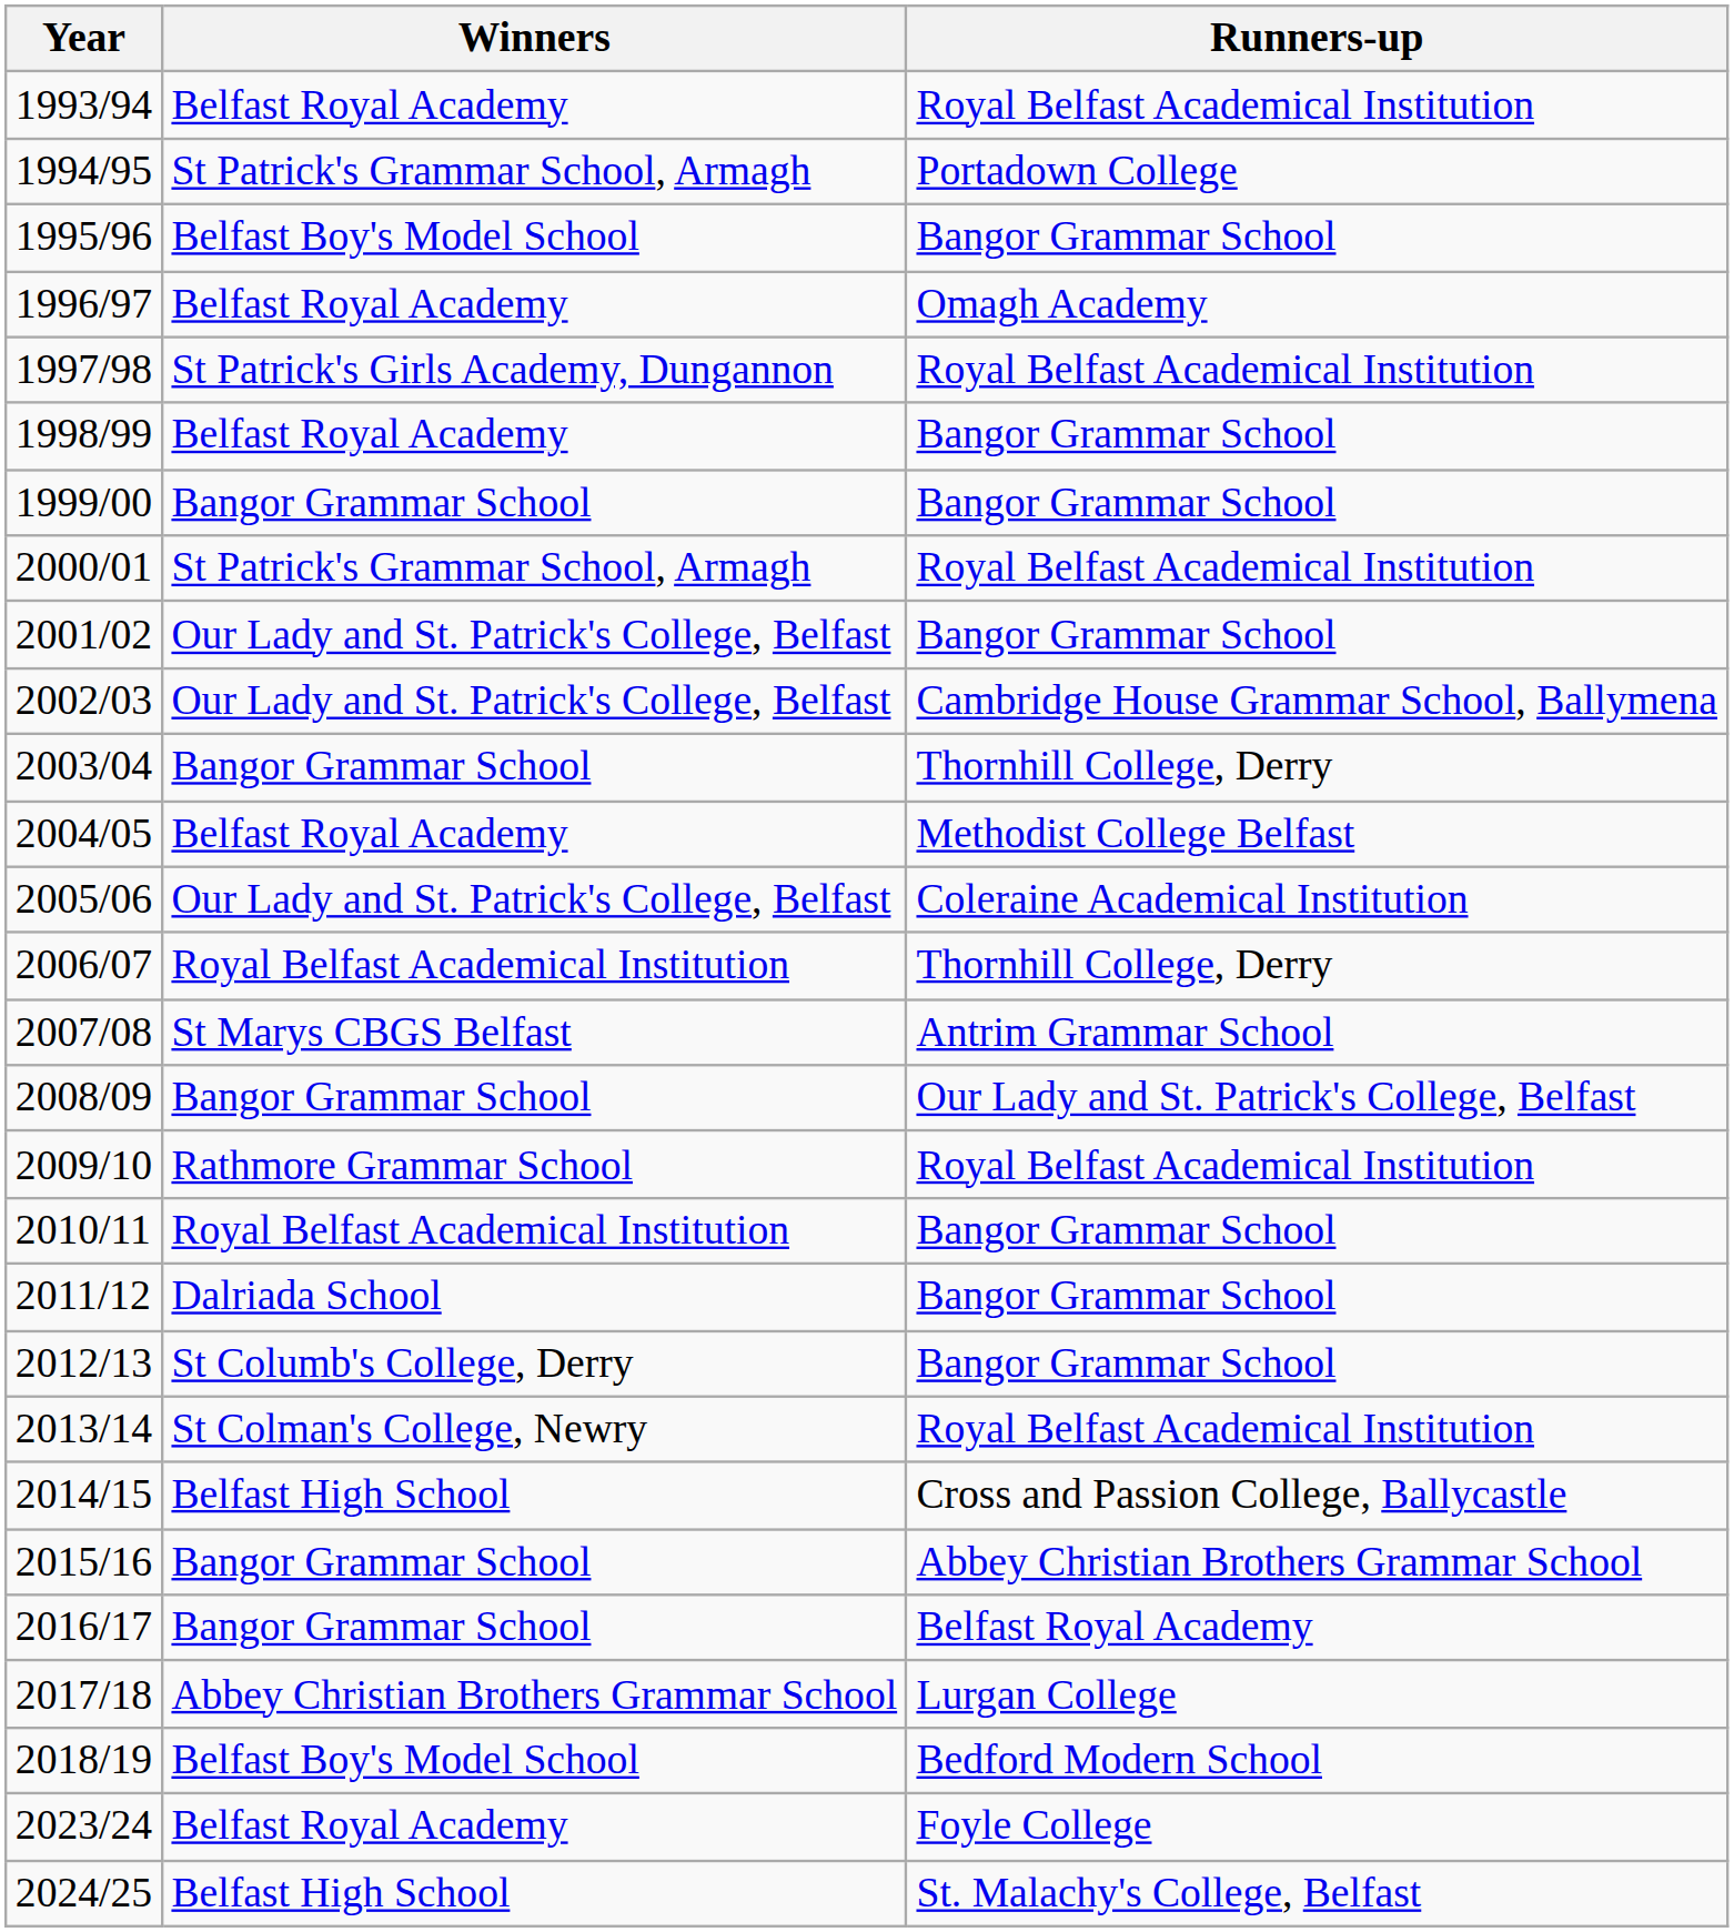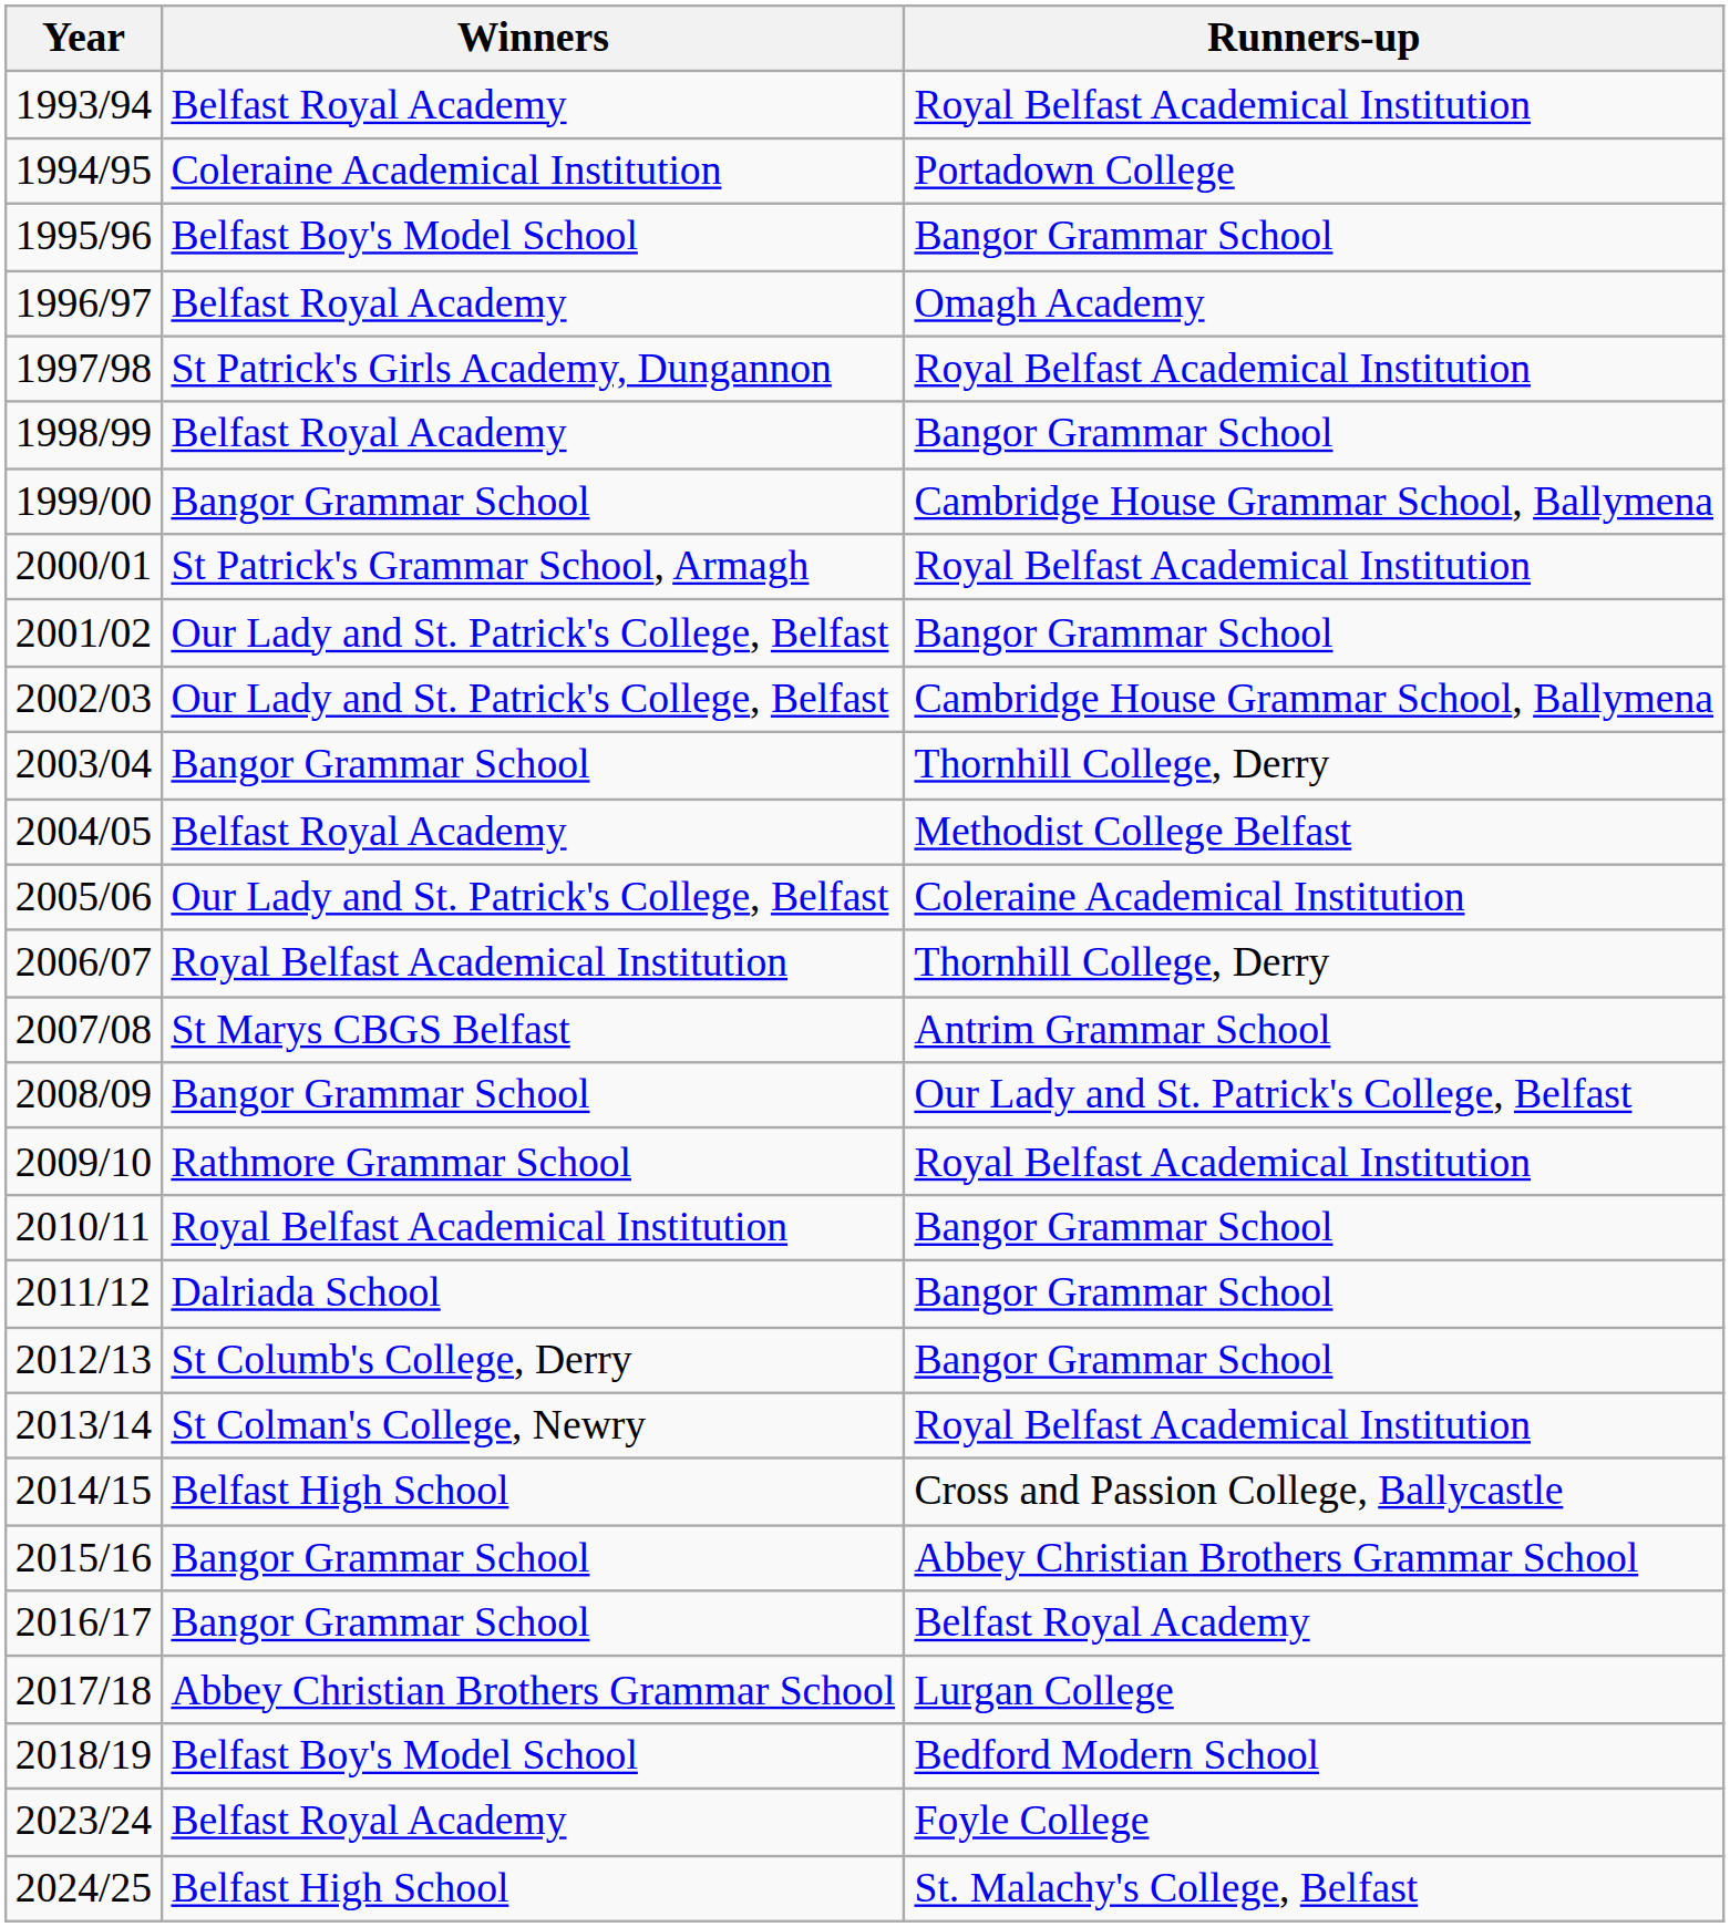1994/95 | Winners: St Patrick's Grammar School, Armagh -> Coleraine Academical Institution
1999/00 | Runners-up: Bangor Grammar School -> Cambridge House Grammar School, Ballymena
